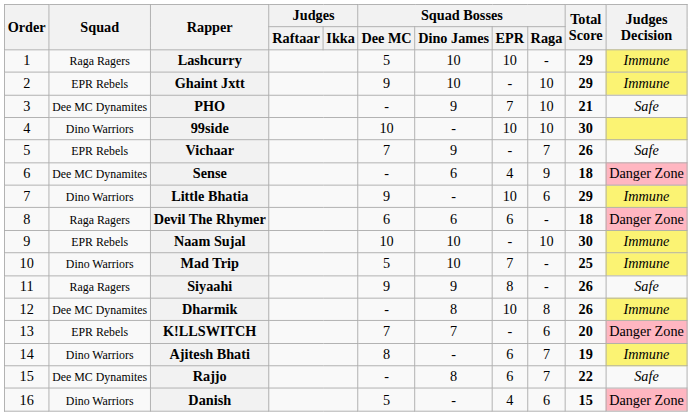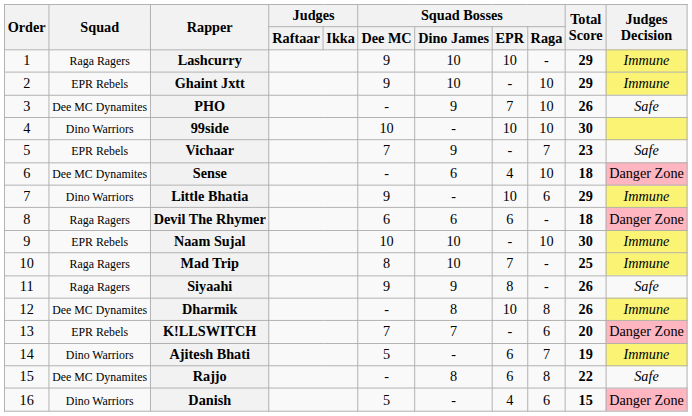Lashcurry | Squad Bosses / Dee MC: 5 -> 9
PHO | Total Score: 21 -> 26
Vichaar | Total Score: 26 -> 23
Sense | Squad Bosses / Raga: 9 -> 10
Mad Trip | Squad: Dino Warriors -> Raga Ragers
Mad Trip | Squad Bosses / Dee MC: 5 -> 8
Ajitesh Bhati | Squad Bosses / Dee MC: 8 -> 5
Rajjo | Squad Bosses / Raga: 7 -> 8
